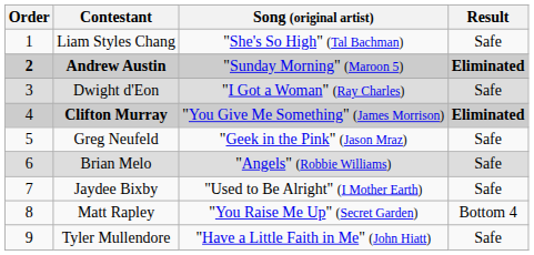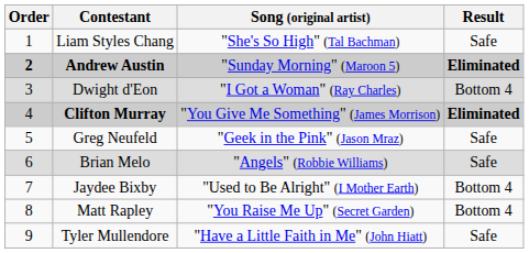Dwight d'Eon | Result: Safe -> Bottom 4
Jaydee Bixby | Result: Safe -> Bottom 4
